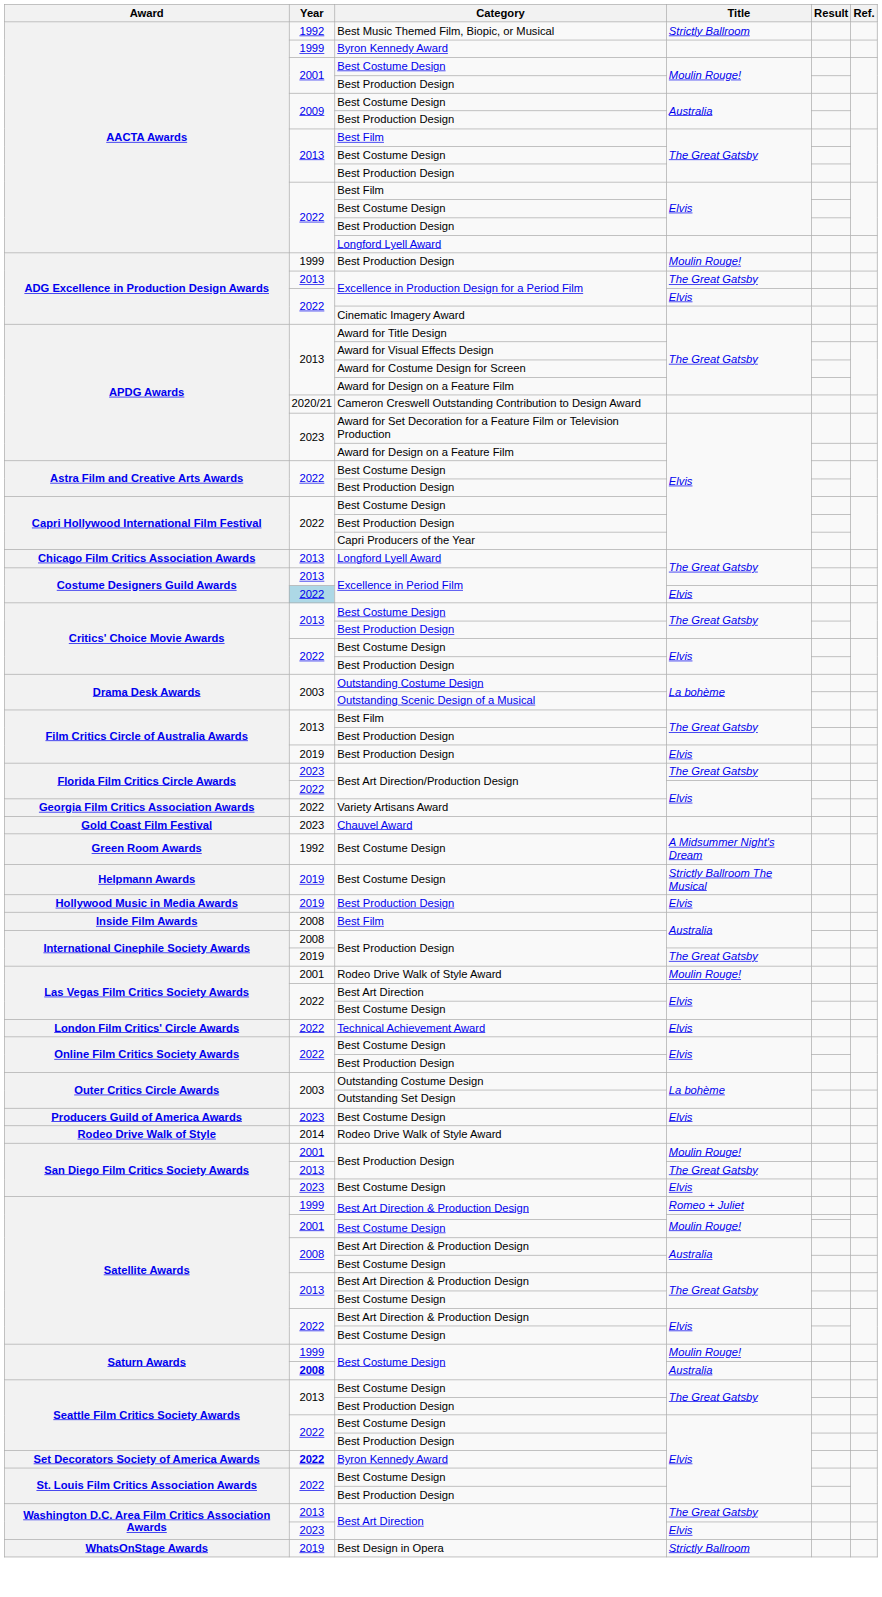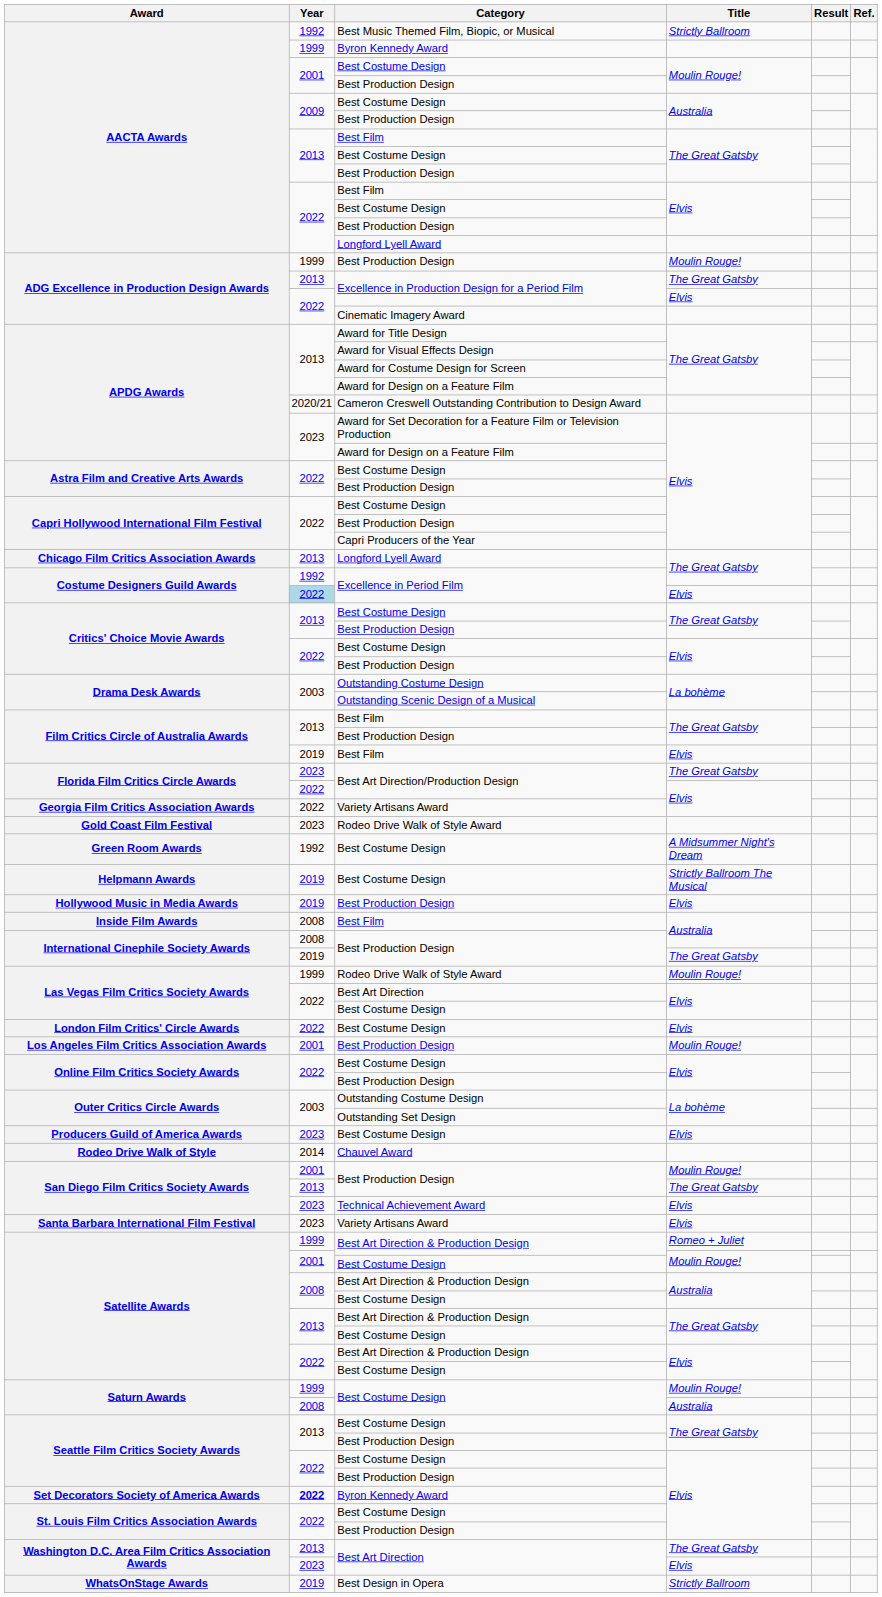Costume Designers Guild Awards / The Great Gatsby | Year: 2013 -> 1992
Film Critics Circle of Australia Awards / Elvis | Category: Best Production Design -> Best Film
Gold Coast Film Festival | Category: Chauvel Award -> Rodeo Drive Walk of Style Award
Las Vegas Film Critics Society Awards / Moulin Rouge! | Year: 2001 -> 1999
London Film Critics' Circle Awards | Category: Technical Achievement Award -> Best Costume Design
+ row: Los Angeles Film Critics Association Awards | 2001 | Best Production Design | Moulin Rouge!
Rodeo Drive Walk of Style | Category: Rodeo Drive Walk of Style Award -> Chauvel Award
San Diego Film Critics Society Awards / Elvis | Category: Best Costume Design -> Technical Achievement Award
+ row: Santa Barbara International Film Festival | 2023 | Variety Artisans Award | Elvis
Saturn Awards / Australia | Year: bold -> normal
